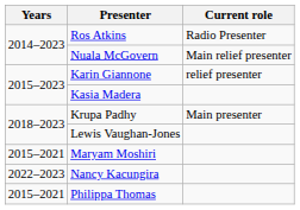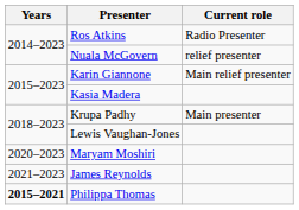Nuala McGovern | Current role: Main relief presenter -> relief presenter
Karin Giannone | Current role: relief presenter -> Main relief presenter
Maryam Moshiri | Years: 2015–2021 -> 2020–2023
+ row: 2021–2023 | James Reynolds
- row: 2022–2023 | Nancy Kacungira
Philippa Thomas | Years: normal -> bold
